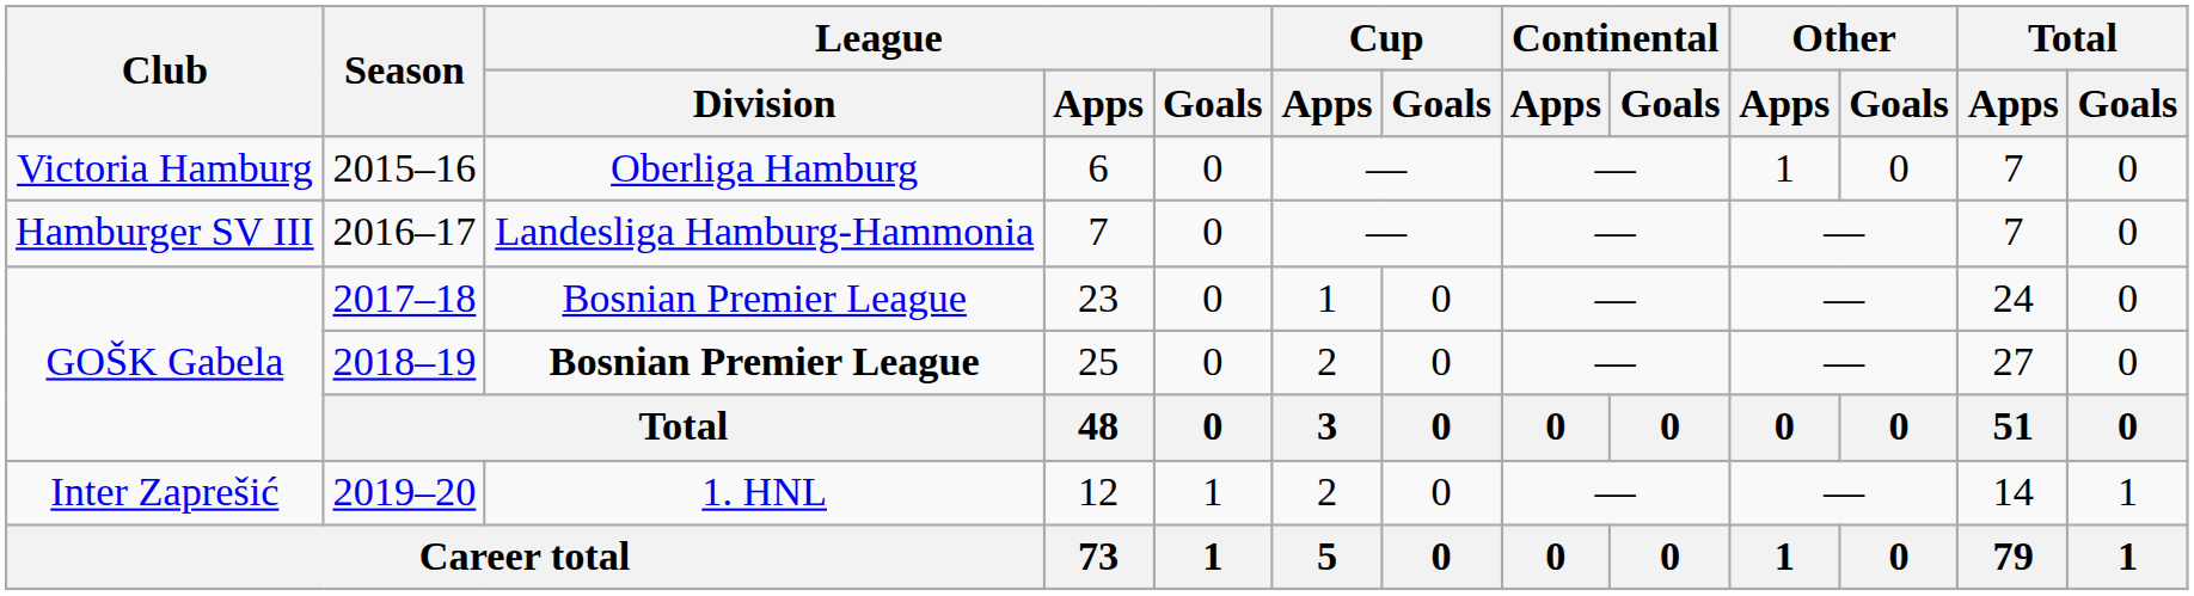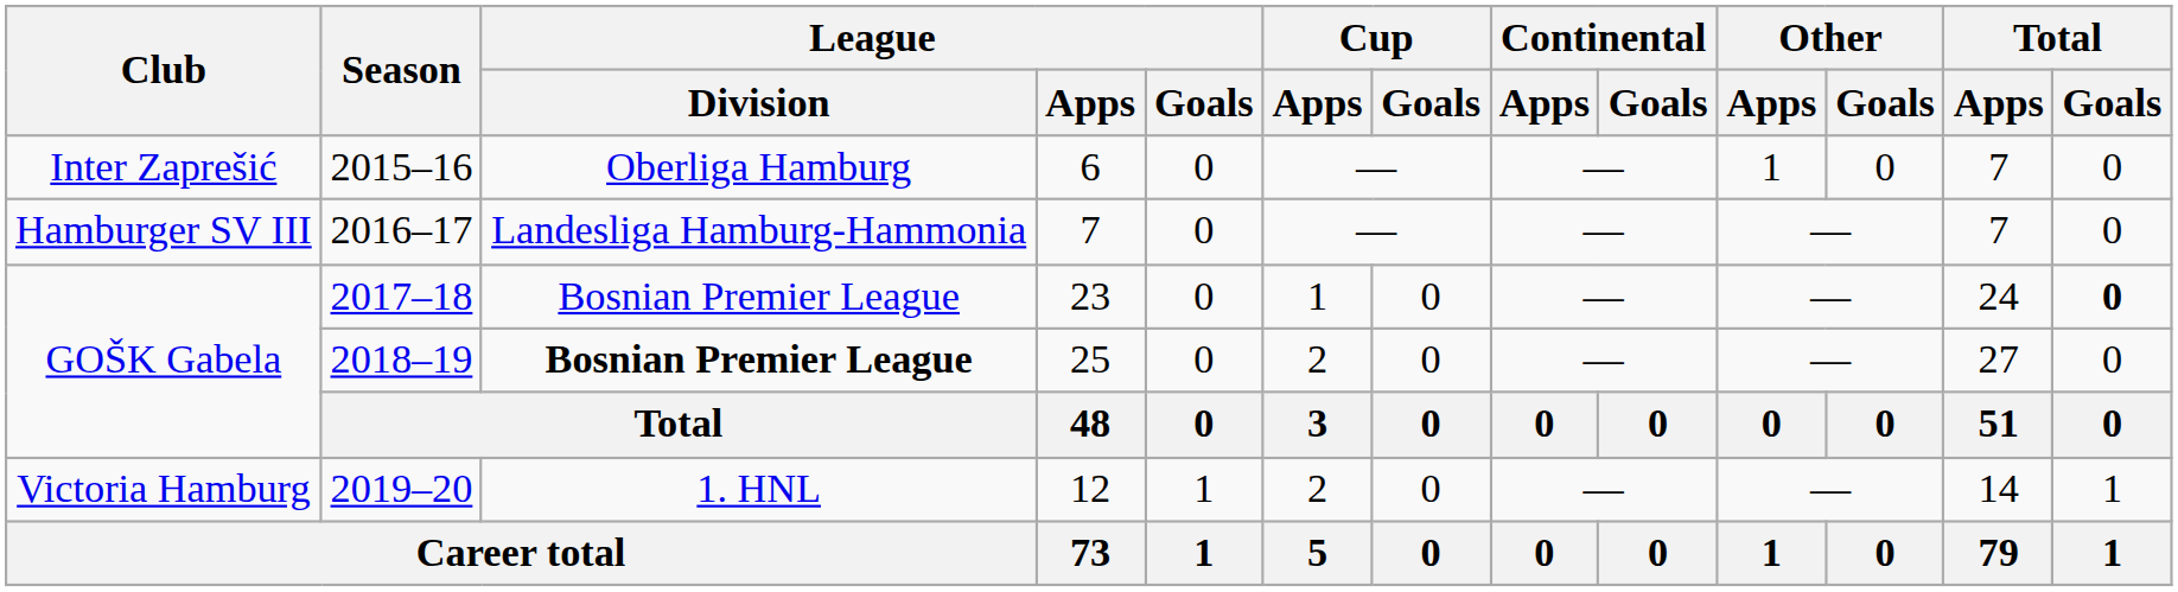2015–16 | Club: Victoria Hamburg -> Inter Zaprešić
2017–18 | Total / Goals: normal -> bold
2019–20 | Club: Inter Zaprešić -> Victoria Hamburg
